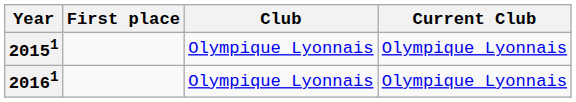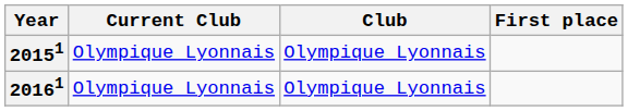columns swapped: First place <-> Current Club
